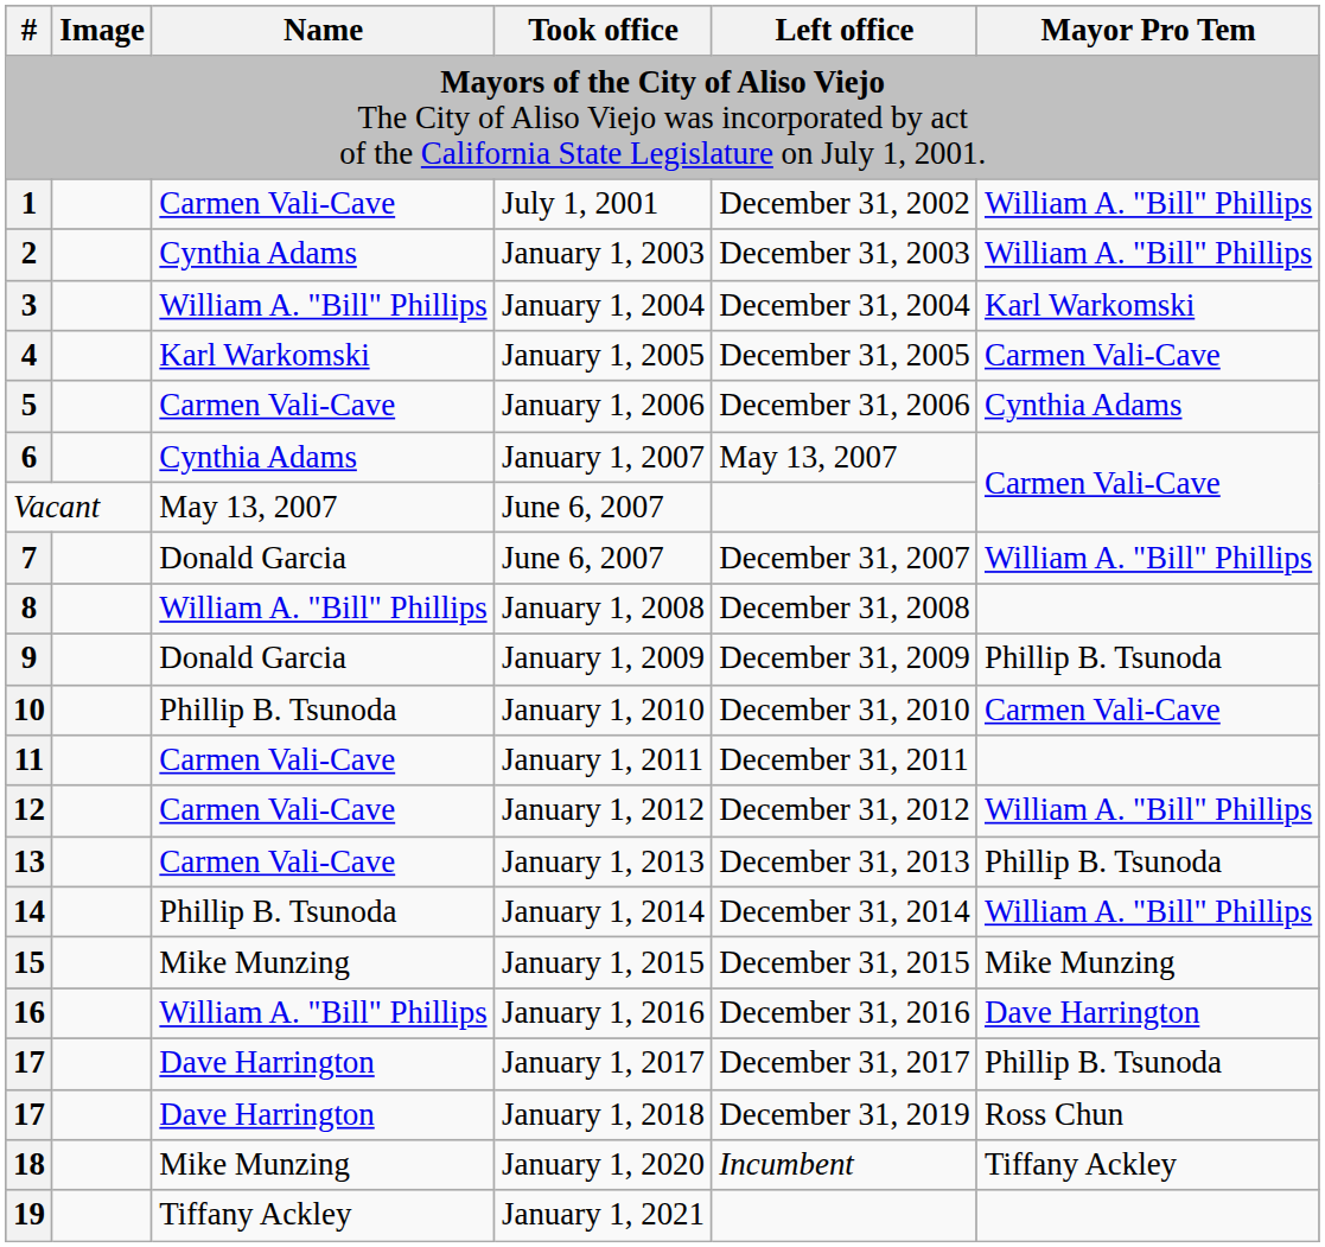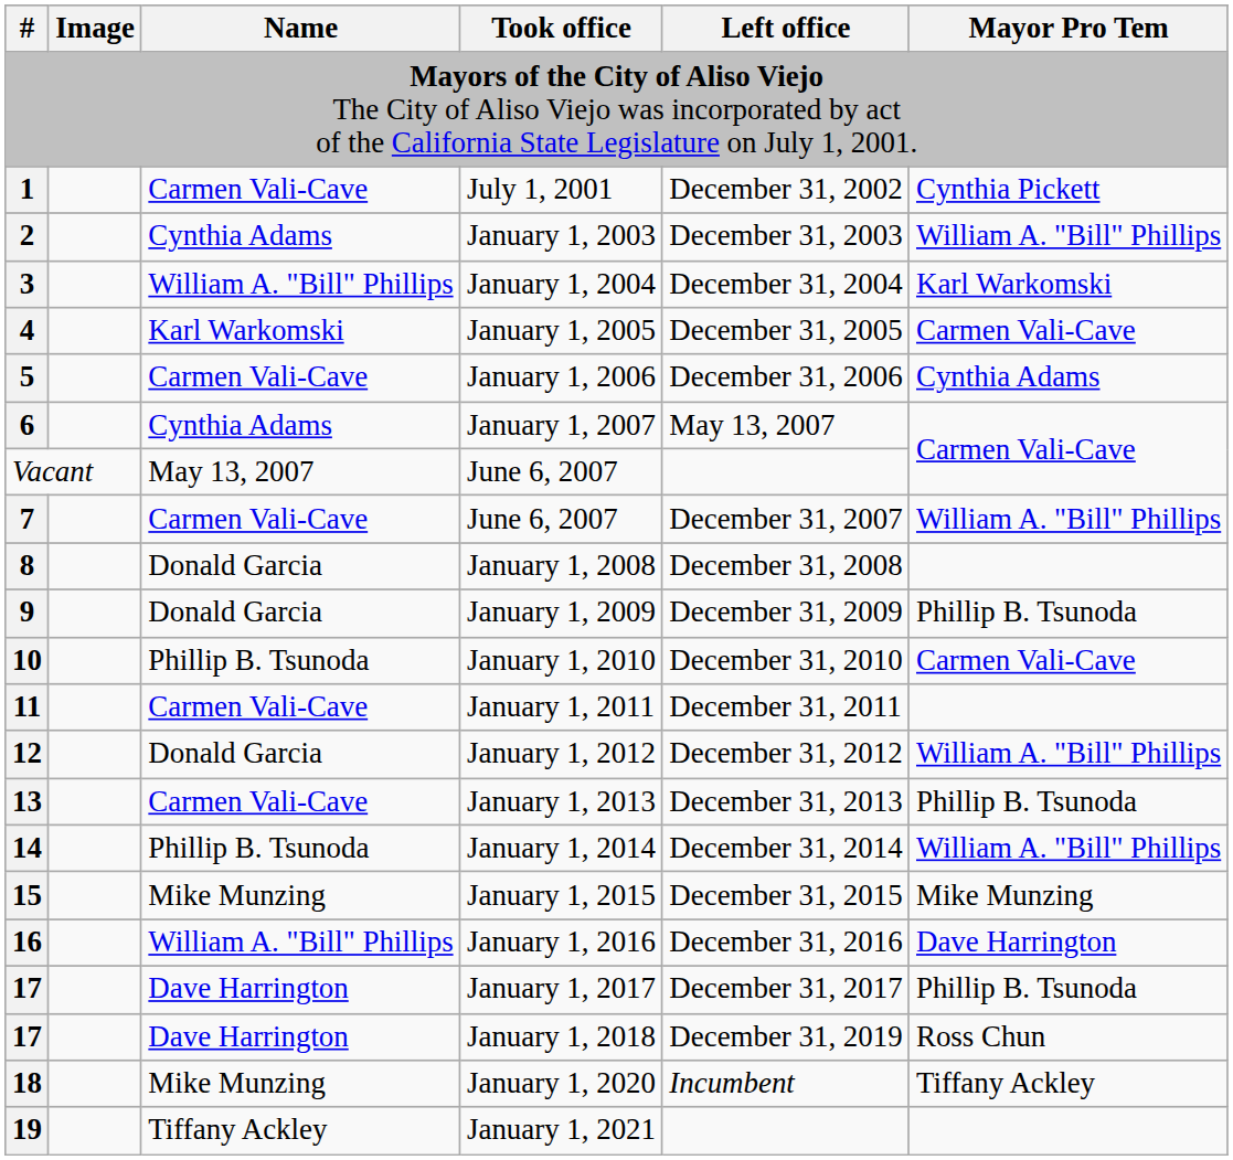1 | Mayor Pro Tem: William A. "Bill" Phillips -> Cynthia Pickett
7 | Name: Donald Garcia -> Carmen Vali-Cave
8 | Name: William A. "Bill" Phillips -> Donald Garcia
12 | Name: Carmen Vali-Cave -> Donald Garcia
